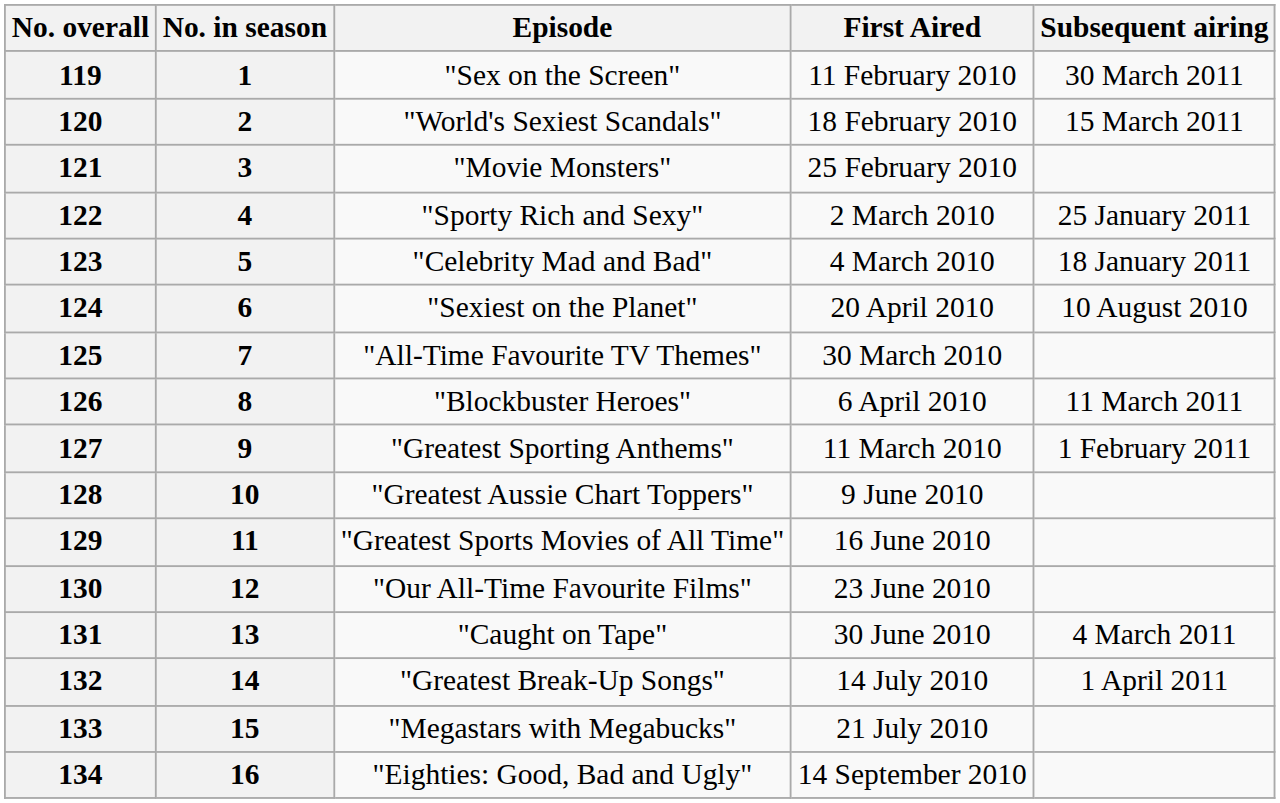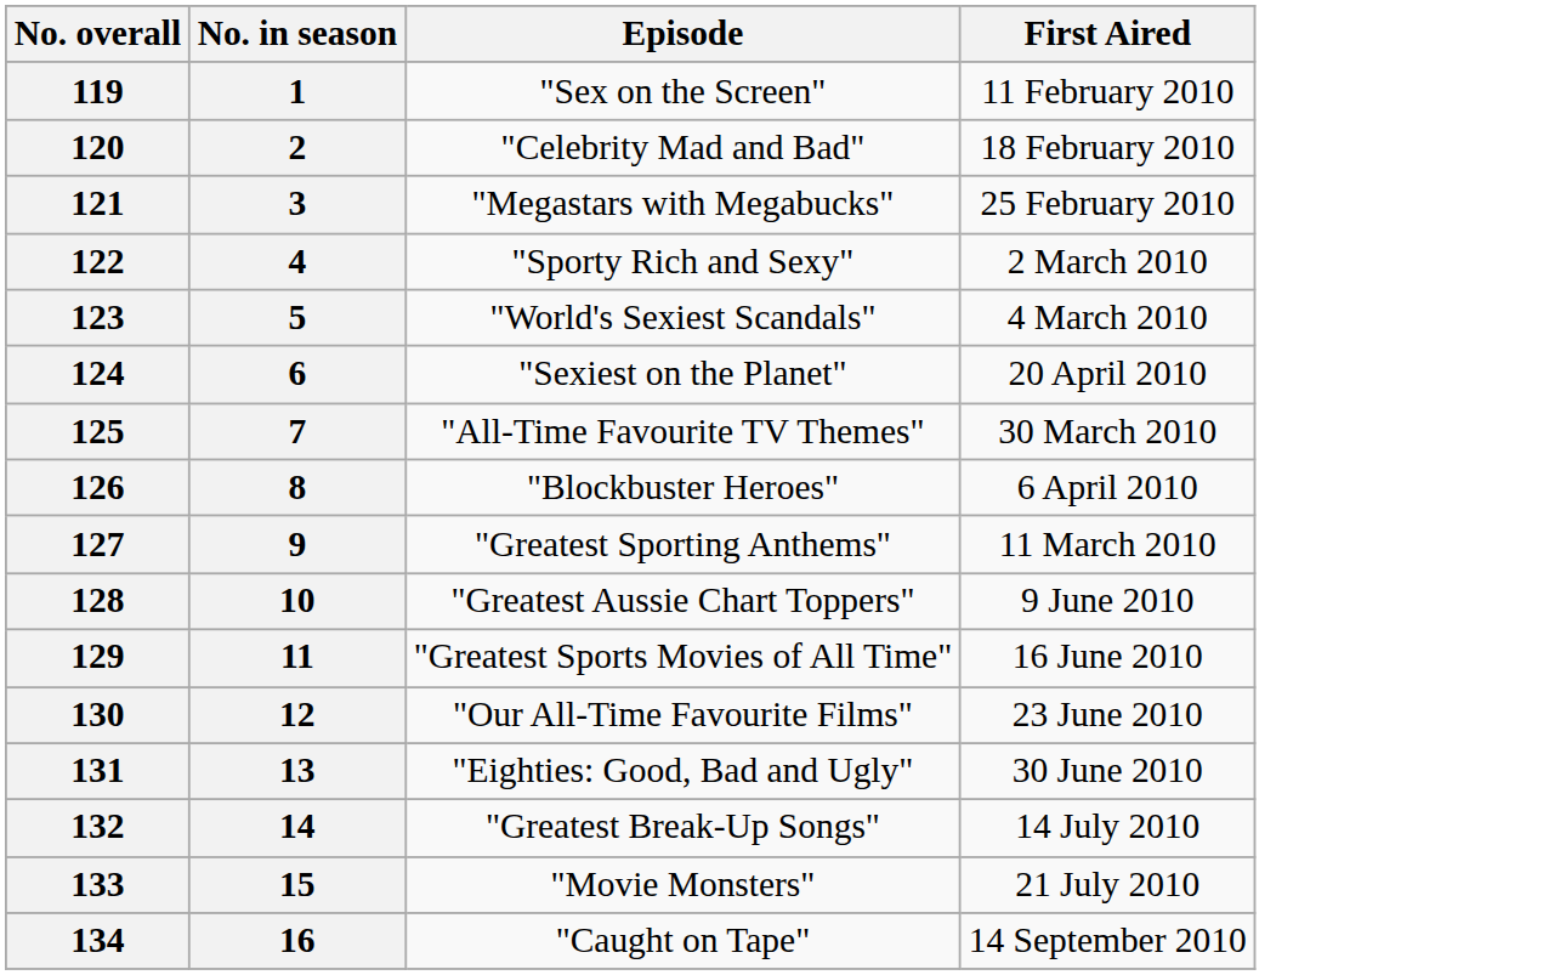- column: Subsequent airing | 30 March 2011 | 15 March 2011 | 25 January 2011 | 18 January 2011 | 10 August 2010 | 11 March 2011 | 1 February 2011 | 4 March 2011 | 1 April 2011
120 | Episode: "World's Sexiest Scandals" -> "Celebrity Mad and Bad"
121 | Episode: "Movie Monsters" -> "Megastars with Megabucks"
123 | Episode: "Celebrity Mad and Bad" -> "World's Sexiest Scandals"
131 | Episode: "Caught on Tape" -> "Eighties: Good, Bad and Ugly"
133 | Episode: "Megastars with Megabucks" -> "Movie Monsters"
134 | Episode: "Eighties: Good, Bad and Ugly" -> "Caught on Tape"
